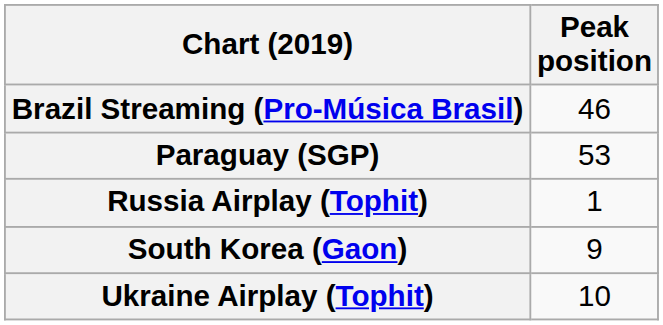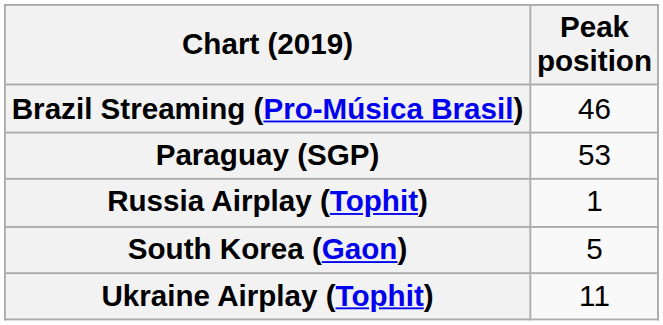South Korea (Gaon) | Peak position: 9 -> 5
Ukraine Airplay (Tophit) | Peak position: 10 -> 11
